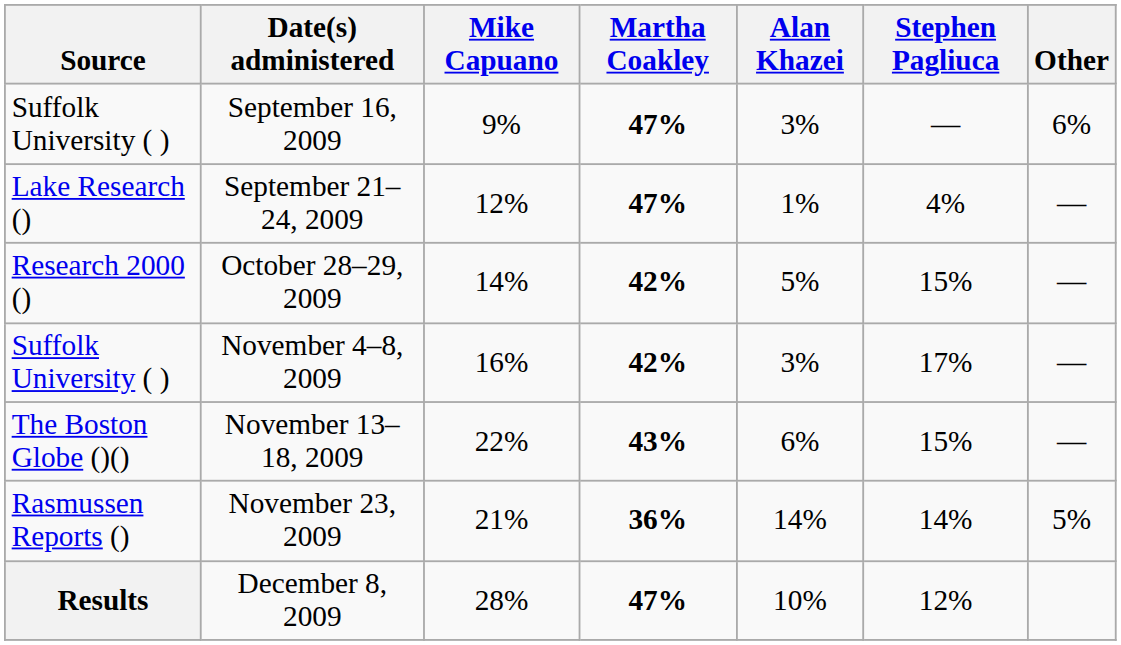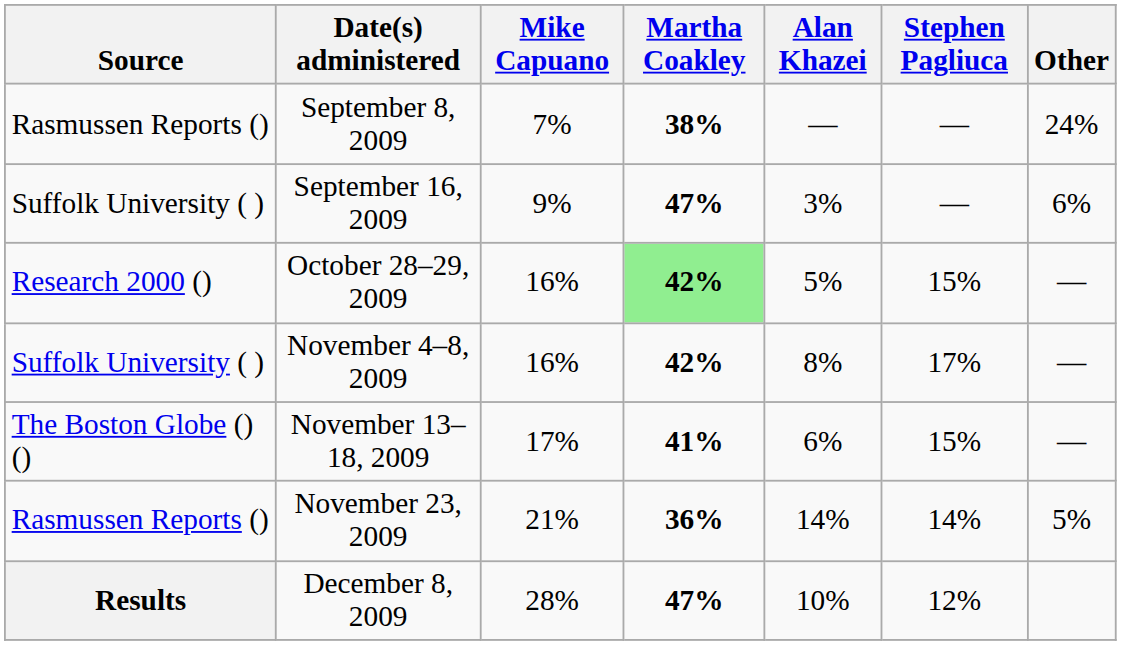+ row: Rasmussen Reports () | September 8, 2009 | 7% | 38% | — | — | 24%
- row: Lake Research () | September 21–24, 2009 | 12% | 47% | 1% | 4% | —
October 28–29, 2009 | Mike Capuano: 14% -> 16%
October 28–29, 2009 | Martha Coakley: no background -> lightgreen background
November 4–8, 2009 | Alan Khazei: 3% -> 8%
November 13–18, 2009 | Mike Capuano: 22% -> 17%
November 13–18, 2009 | Martha Coakley: 43% -> 41%
